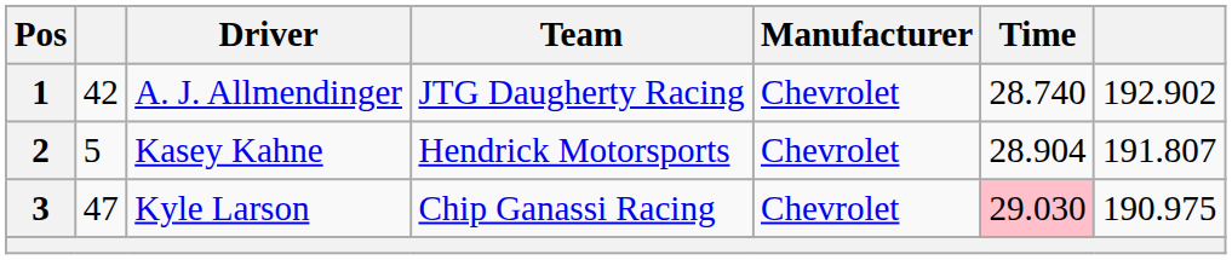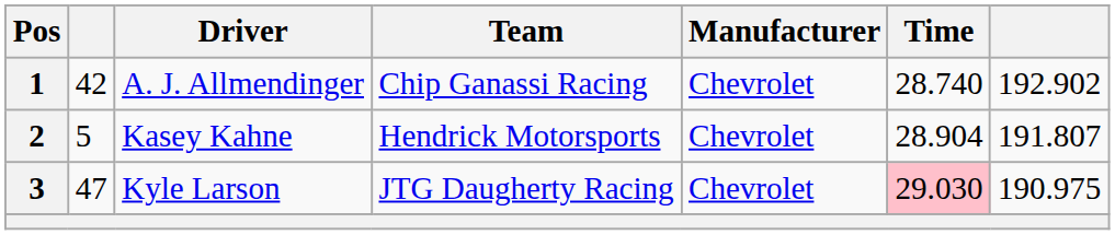1 | Team: JTG Daugherty Racing -> Chip Ganassi Racing
3 | Team: Chip Ganassi Racing -> JTG Daugherty Racing
